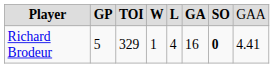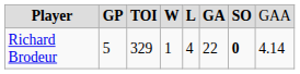Richard Brodeur | column 6: 16 -> 22
Richard Brodeur | column 8: 4.41 -> 4.14
